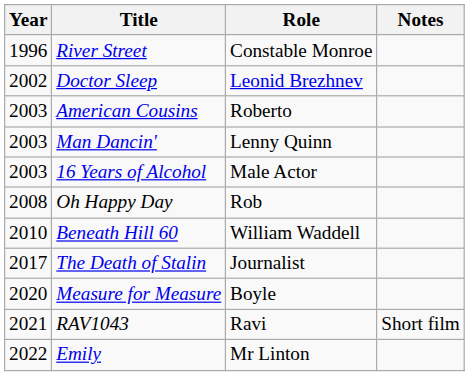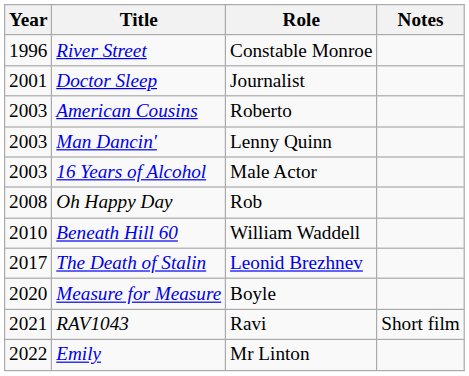Doctor Sleep | Year: 2002 -> 2001
Doctor Sleep | Role: Leonid Brezhnev -> Journalist
The Death of Stalin | Role: Journalist -> Leonid Brezhnev
